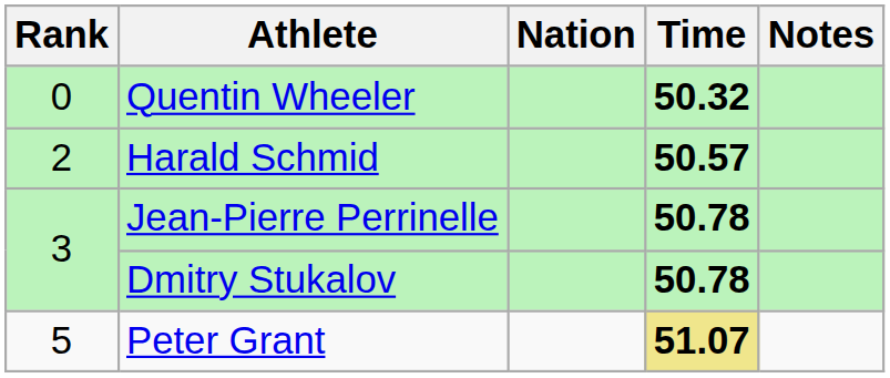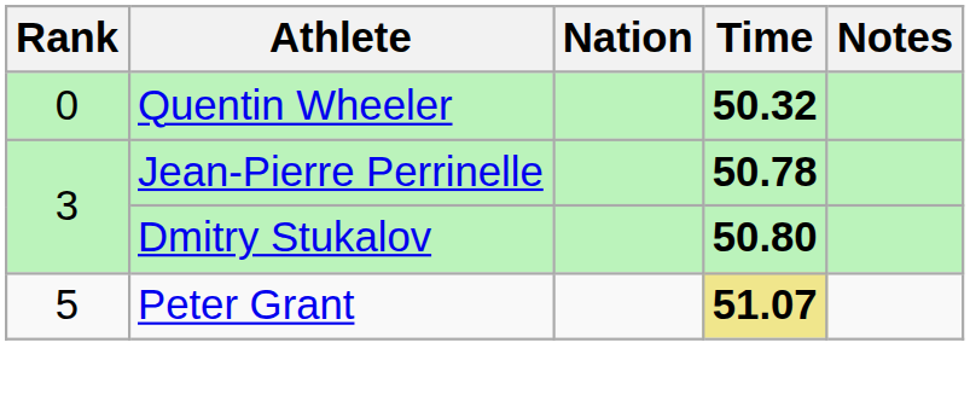- row: 2 | Harald Schmid | 50.57
Dmitry Stukalov | Time: 50.78 -> 50.80
